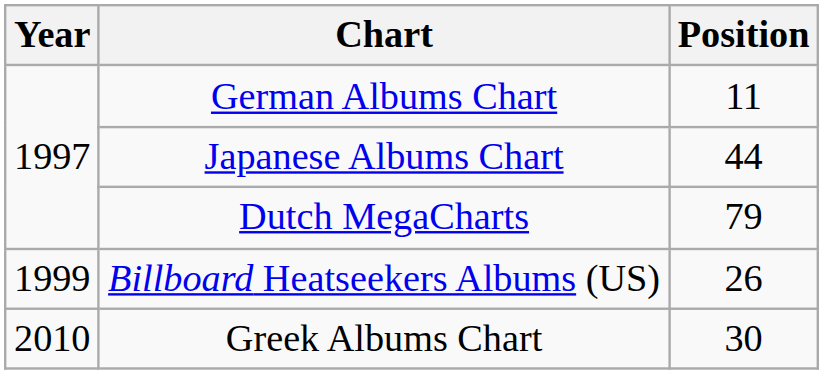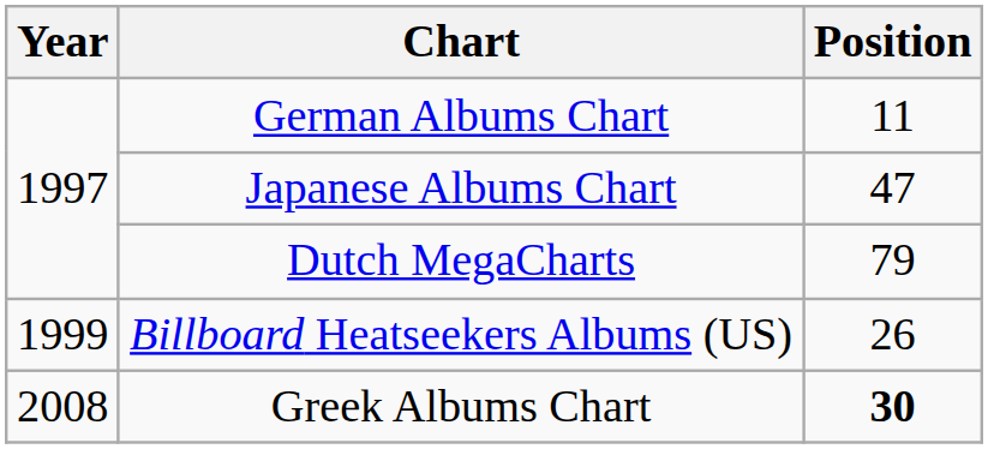Japanese Albums Chart | Position: 44 -> 47
Greek Albums Chart | Year: 2010 -> 2008
Greek Albums Chart | Position: normal -> bold
